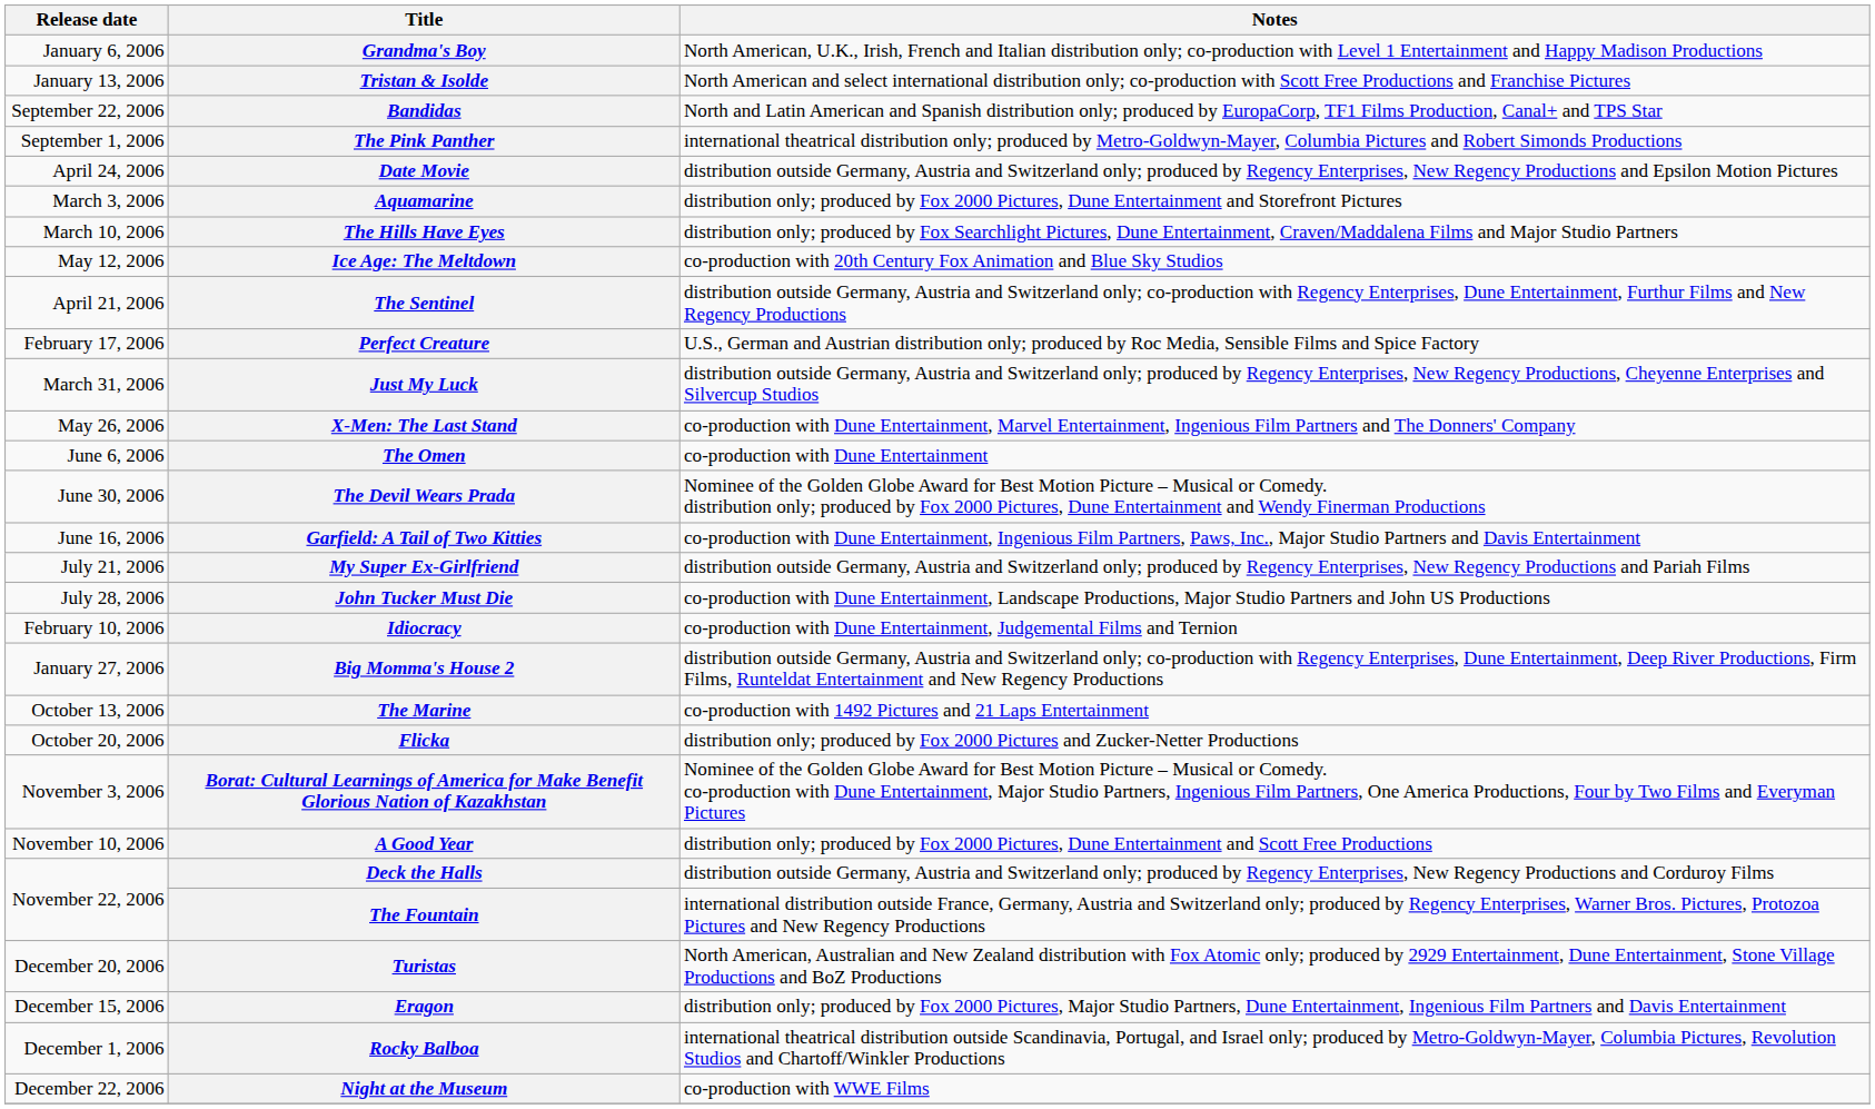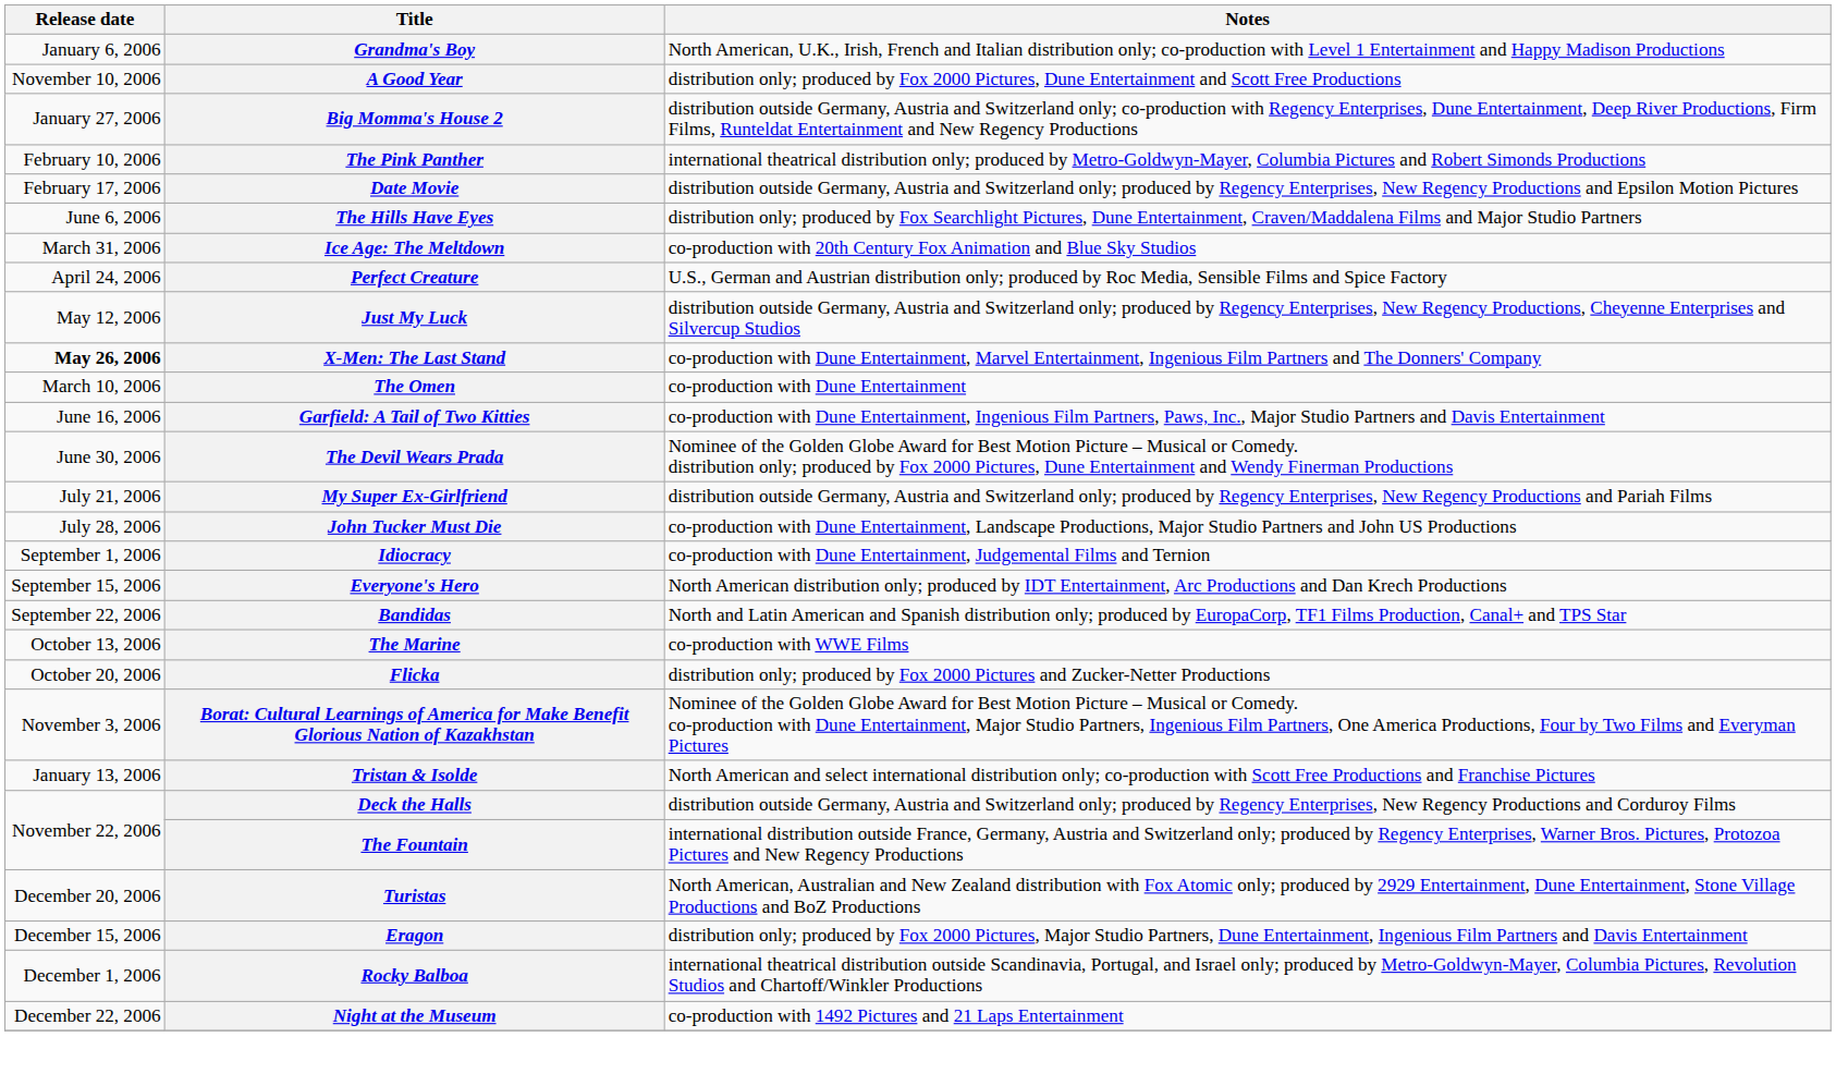rows swapped: Tristan & Isolde <-> A Good Year
rows swapped: Big Momma's House 2 <-> Bandidas
The Pink Panther | Release date: September 1, 2006 -> February 10, 2006
Date Movie | Release date: April 24, 2006 -> February 17, 2006
- row: March 3, 2006 | Aquamarine | distribution only; produced by Fox 2000 Pictures, Dune Entertainment and Storefront Pictures
The Hills Have Eyes | Release date: March 10, 2006 -> June 6, 2006
Ice Age: The Meltdown | Release date: May 12, 2006 -> March 31, 2006
- row: April 21, 2006 | The Sentinel | distribution outside Germany, Austria and Switzerland only; co-production with Regency Enterprises, Dune Entertainment, Furthur Films and New Regency Productions
Perfect Creature | Release date: February 17, 2006 -> April 24, 2006
Just My Luck | Release date: March 31, 2006 -> May 12, 2006
X-Men: The Last Stand | Release date: normal -> bold
The Omen | Release date: June 6, 2006 -> March 10, 2006
rows swapped: Garfield: A Tail of Two Kitties <-> The Devil Wears Prada
Idiocracy | Release date: February 10, 2006 -> September 1, 2006
+ row: September 15, 2006 | Everyone's Hero | North American distribution only; produced by IDT Entertainment, Arc Productions and Dan Krech Productions
The Marine | Notes: co-production with 1492 Pictures and 21 Laps Entertainment -> co-production with WWE Films
Night at the Museum | Notes: co-production with WWE Films -> co-production with 1492 Pictures and 21 Laps Entertainment
